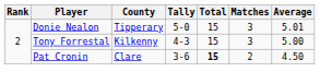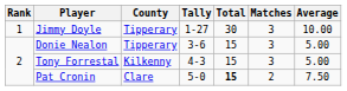+ row: 1 | Jimmy Doyle | Tipperary | 1-27 | 30 | 3 | 10.00
Donie Nealon | Tally: 5-0 -> 3-6
Donie Nealon | Average: 5.01 -> 5.00
Pat Cronin | Tally: 3-6 -> 5-0
Pat Cronin | Average: 4.50 -> 7.50
